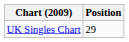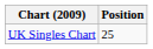UK Singles Chart | Position: 29 -> 25
